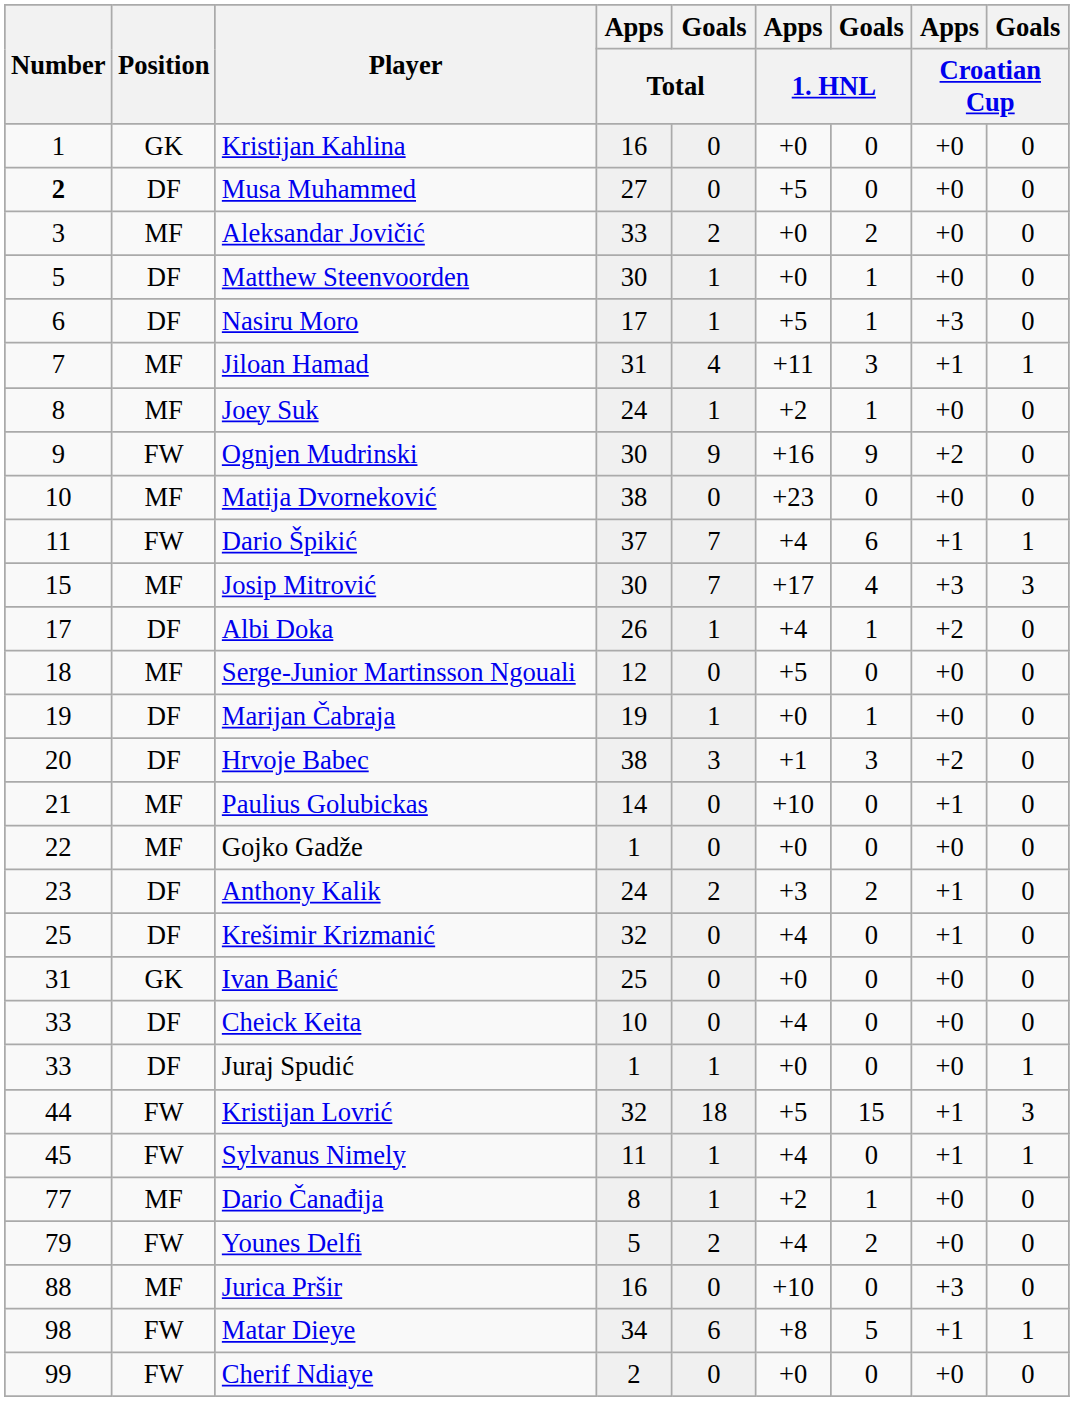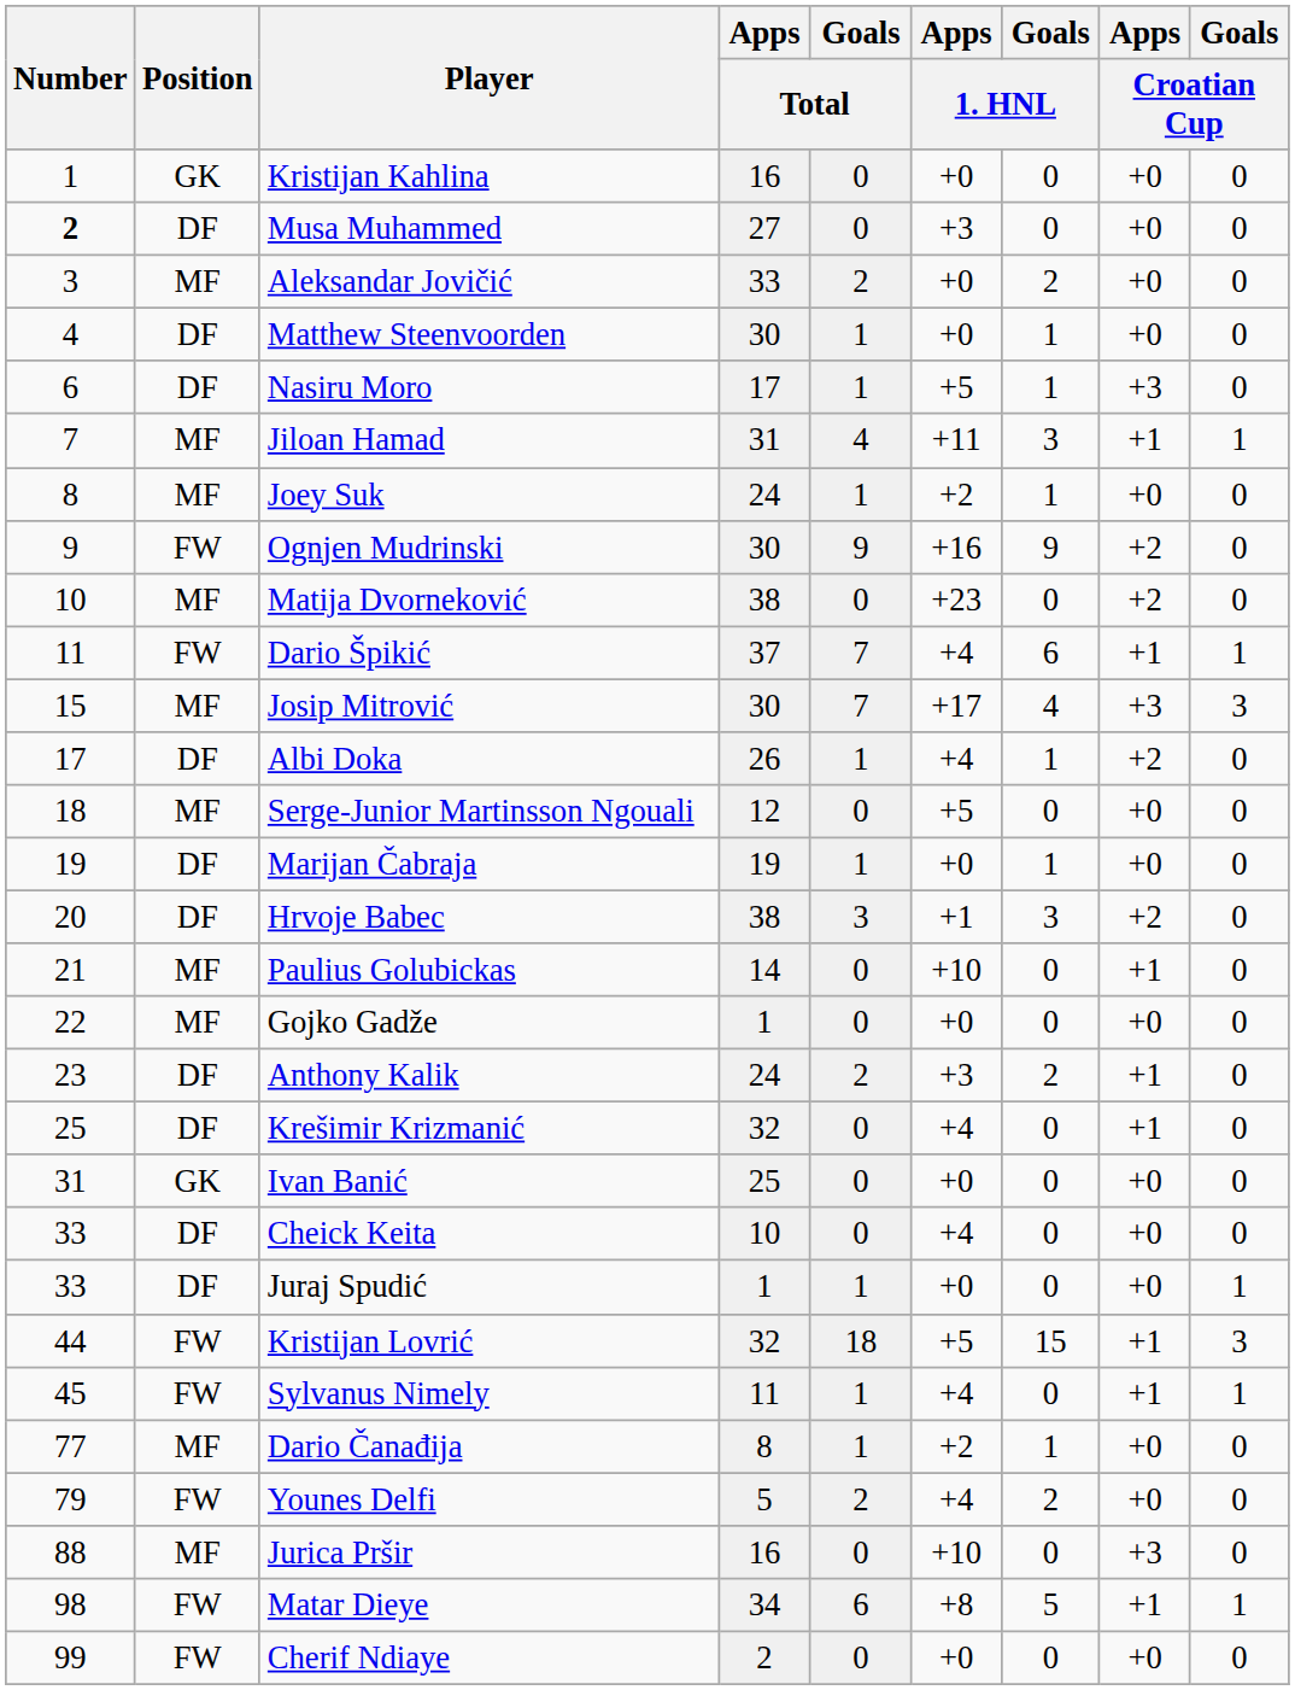Musa Muhammed | Apps / 1. HNL: +5 -> +3
Matthew Steenvoorden | Number: 5 -> 4
Matija Dvorneković | Apps / Croatian Cup: +0 -> +2
